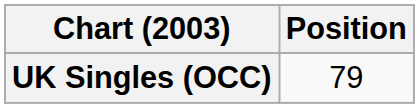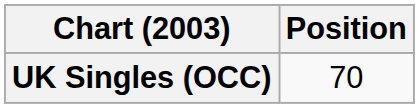UK Singles (OCC) | Position: 79 -> 70
